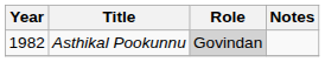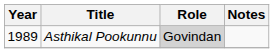Asthikal Pookunnu | Year: 1982 -> 1989
